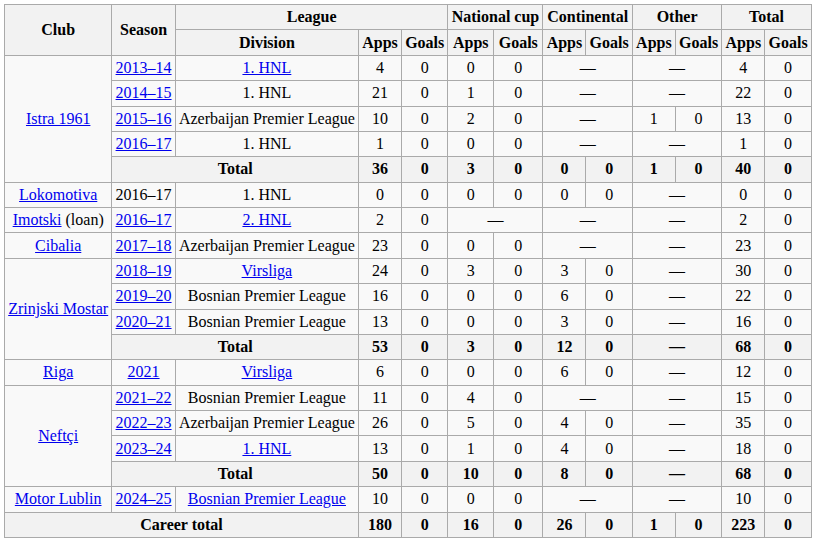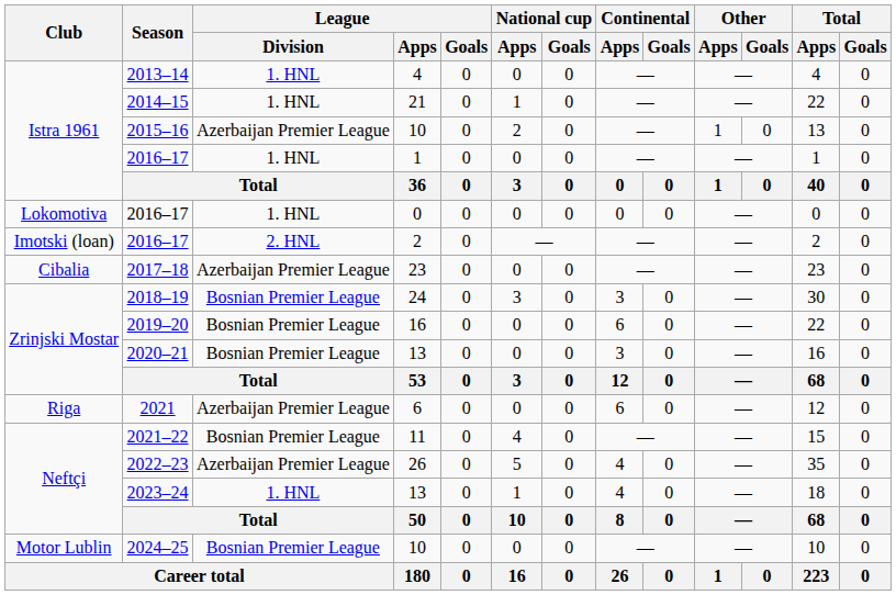2018–19 | League / Division: Virsliga -> Bosnian Premier League
2021 | League / Division: Virsliga -> Azerbaijan Premier League
